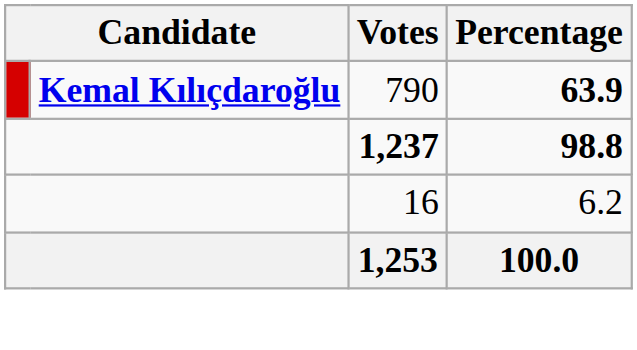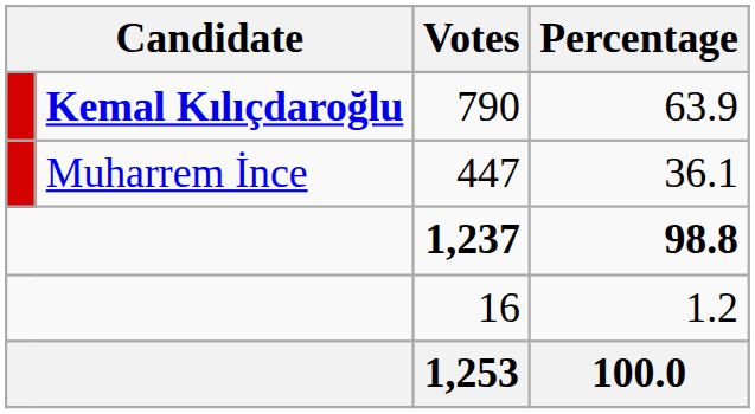790 | Percentage: bold -> normal
+ row: Muharrem İnce | 447 | 36.1
16 | Percentage: 6.2 -> 1.2
